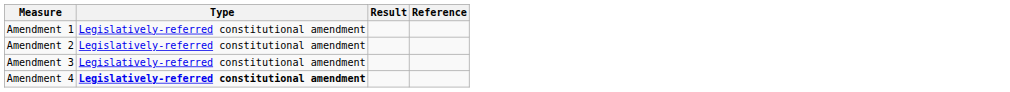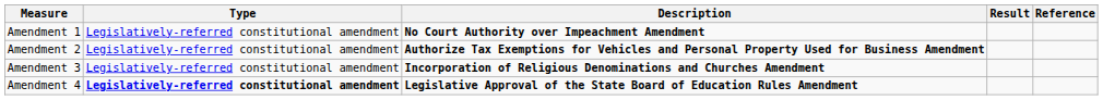+ column: Description | No Court Authority over Impeachment Amendment | Authorize Tax Exemptions for Vehicles and Personal Property Used for Business Amendment | Incorporation of Religious Denominations and Churches Amendment | Legislative Approval of the State Board of Education Rules Amendment
